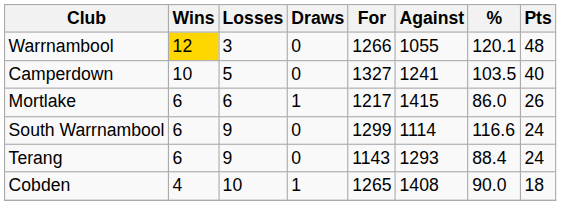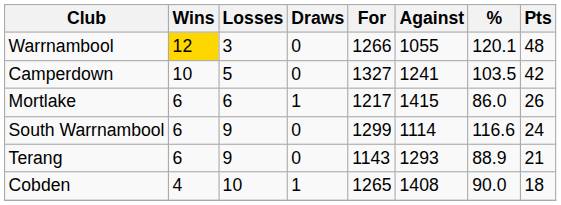Camperdown | Pts: 40 -> 42
Terang | %: 88.4 -> 88.9
Terang | Pts: 24 -> 21
